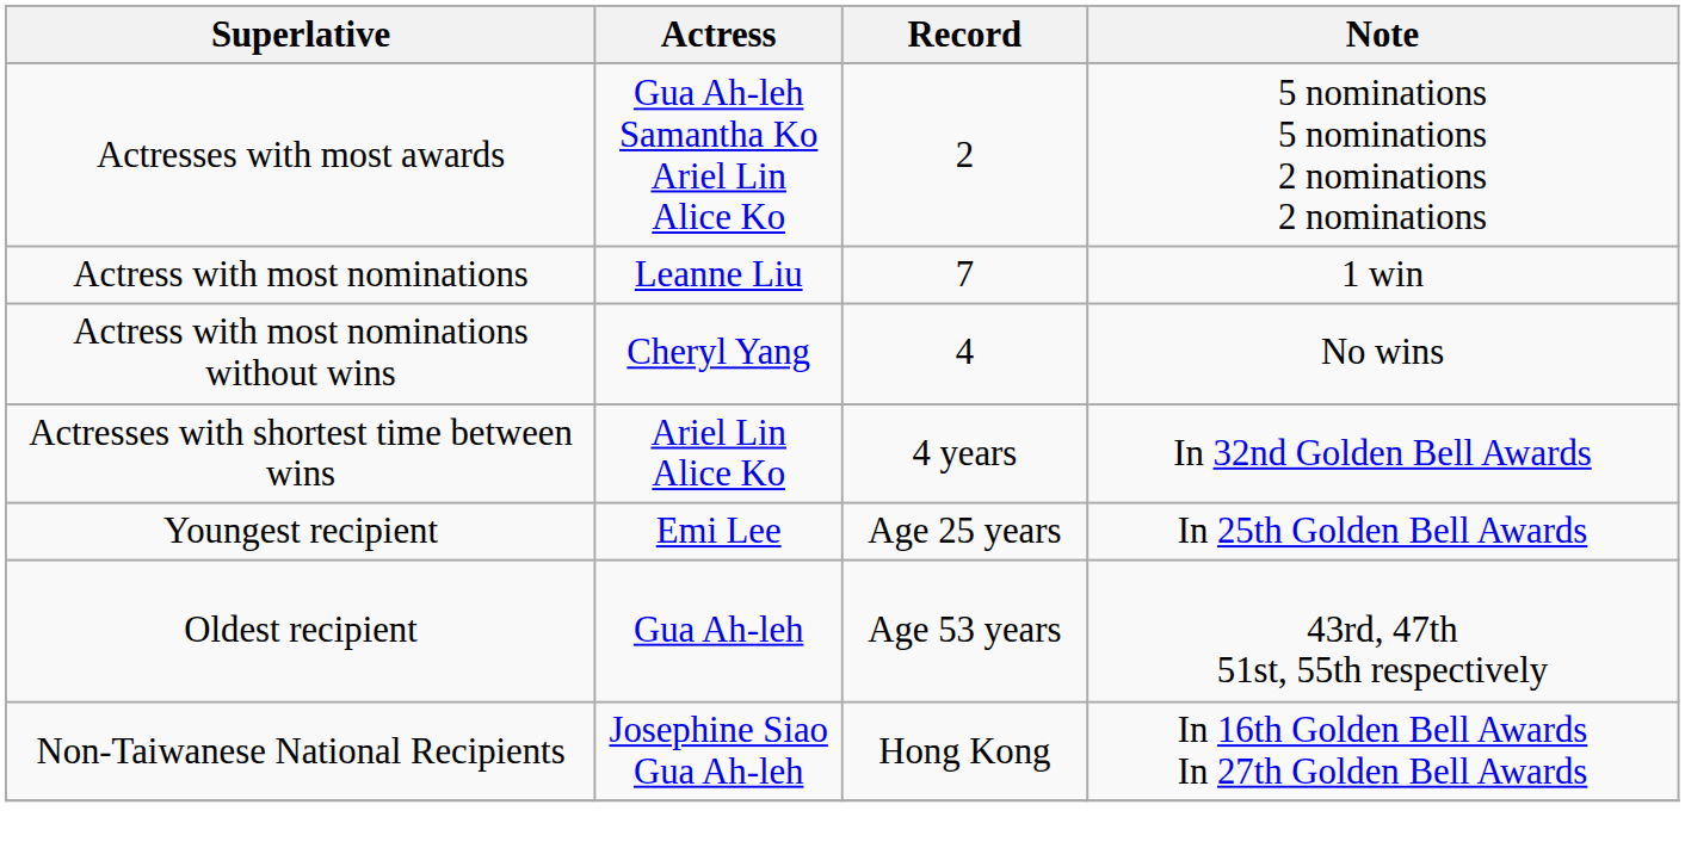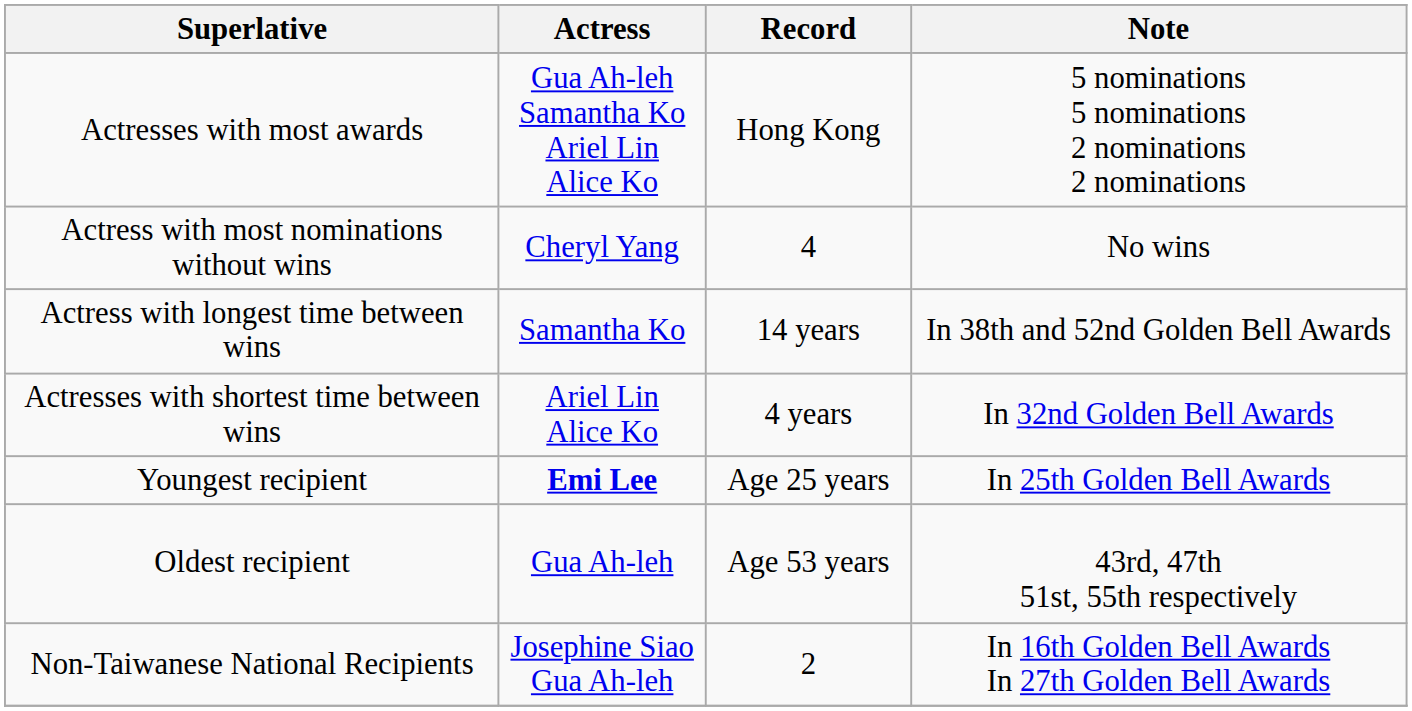Actresses with most awards | Record: 2 -> Hong Kong
- row: Actress with most nominations | Leanne Liu | 7 | 1 win
+ row: Actress with longest time between wins | Samantha Ko | 14 years | In 38th and 52nd Golden Bell Awards
Youngest recipient | Actress: normal -> bold
Non-Taiwanese National Recipients | Record: Hong Kong -> 2
